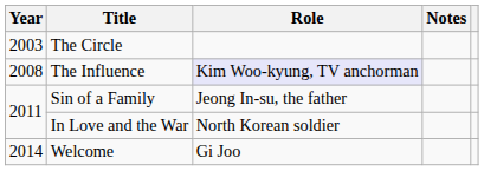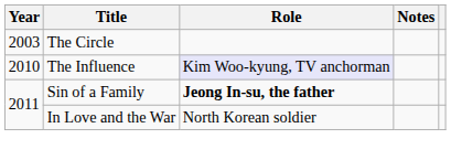The Influence | Year: 2008 -> 2010
Sin of a Family | Role: normal -> bold
- row: 2014 | Welcome | Gi Joo
